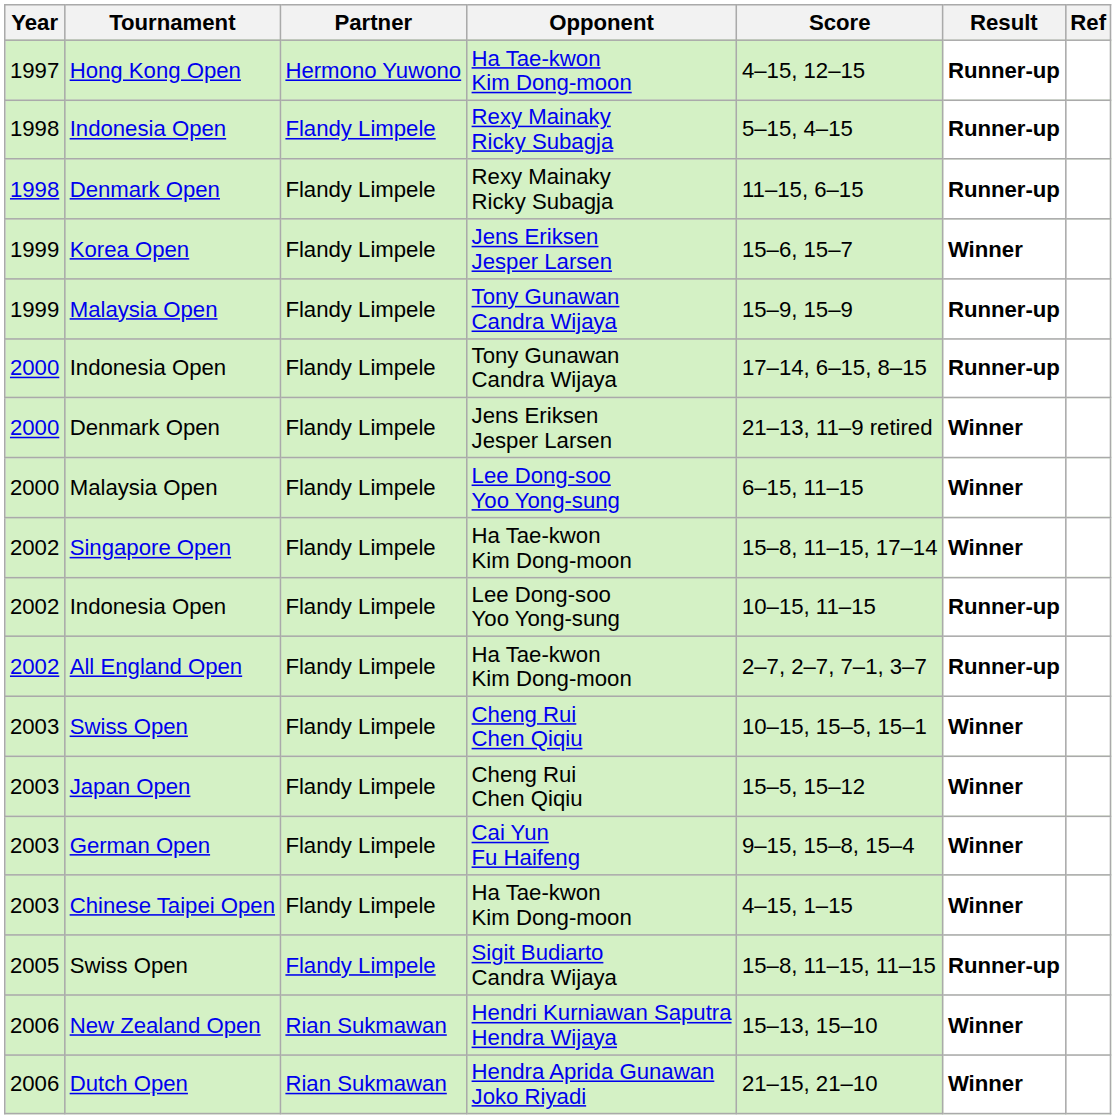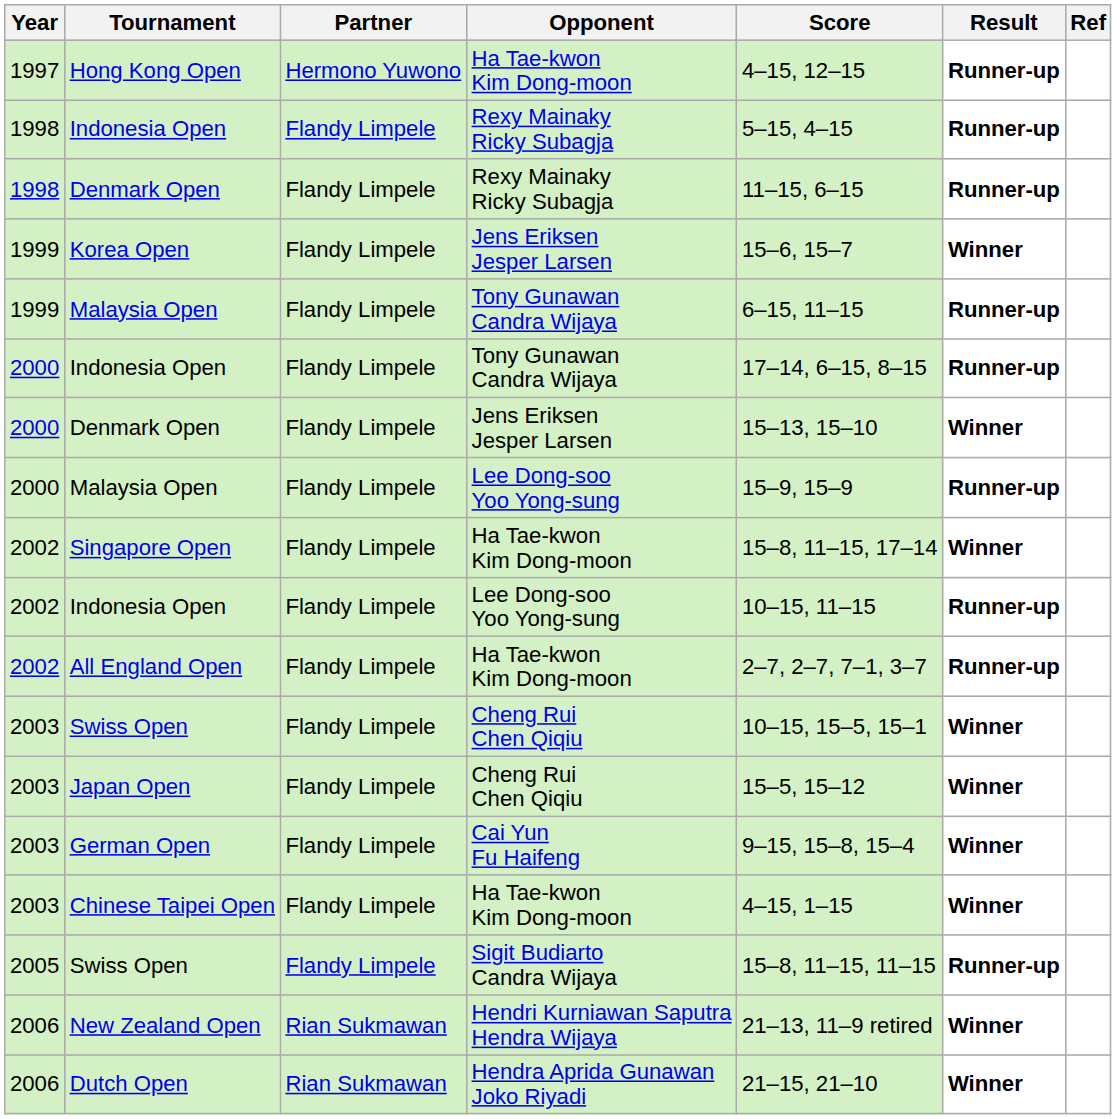Malaysia Open / Tony Gunawan Candra Wijaya | Score: 15–9, 15–9 -> 6–15, 11–15
Denmark Open / Jens Eriksen Jesper Larsen | Score: 21–13, 11–9 retired -> 15–13, 15–10
Malaysia Open / Lee Dong-soo Yoo Yong-sung | Score: 6–15, 11–15 -> 15–9, 15–9
Malaysia Open / Lee Dong-soo Yoo Yong-sung | Result: Winner -> Runner-up
New Zealand Open | Score: 15–13, 15–10 -> 21–13, 11–9 retired
